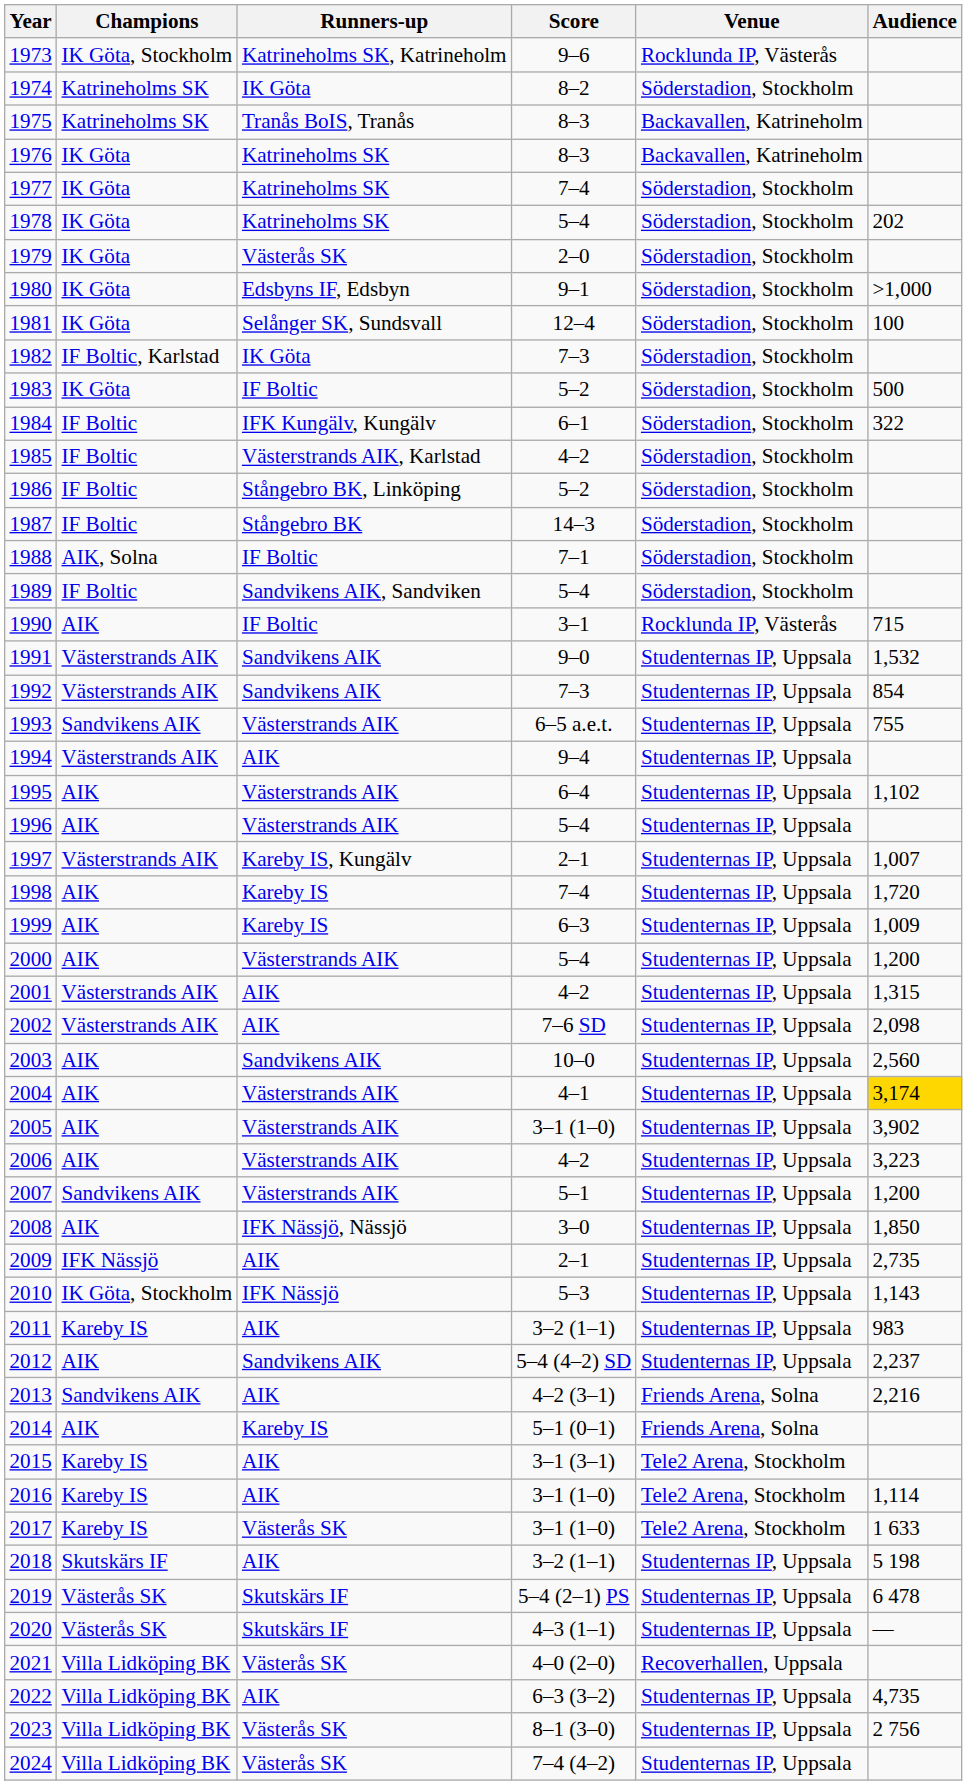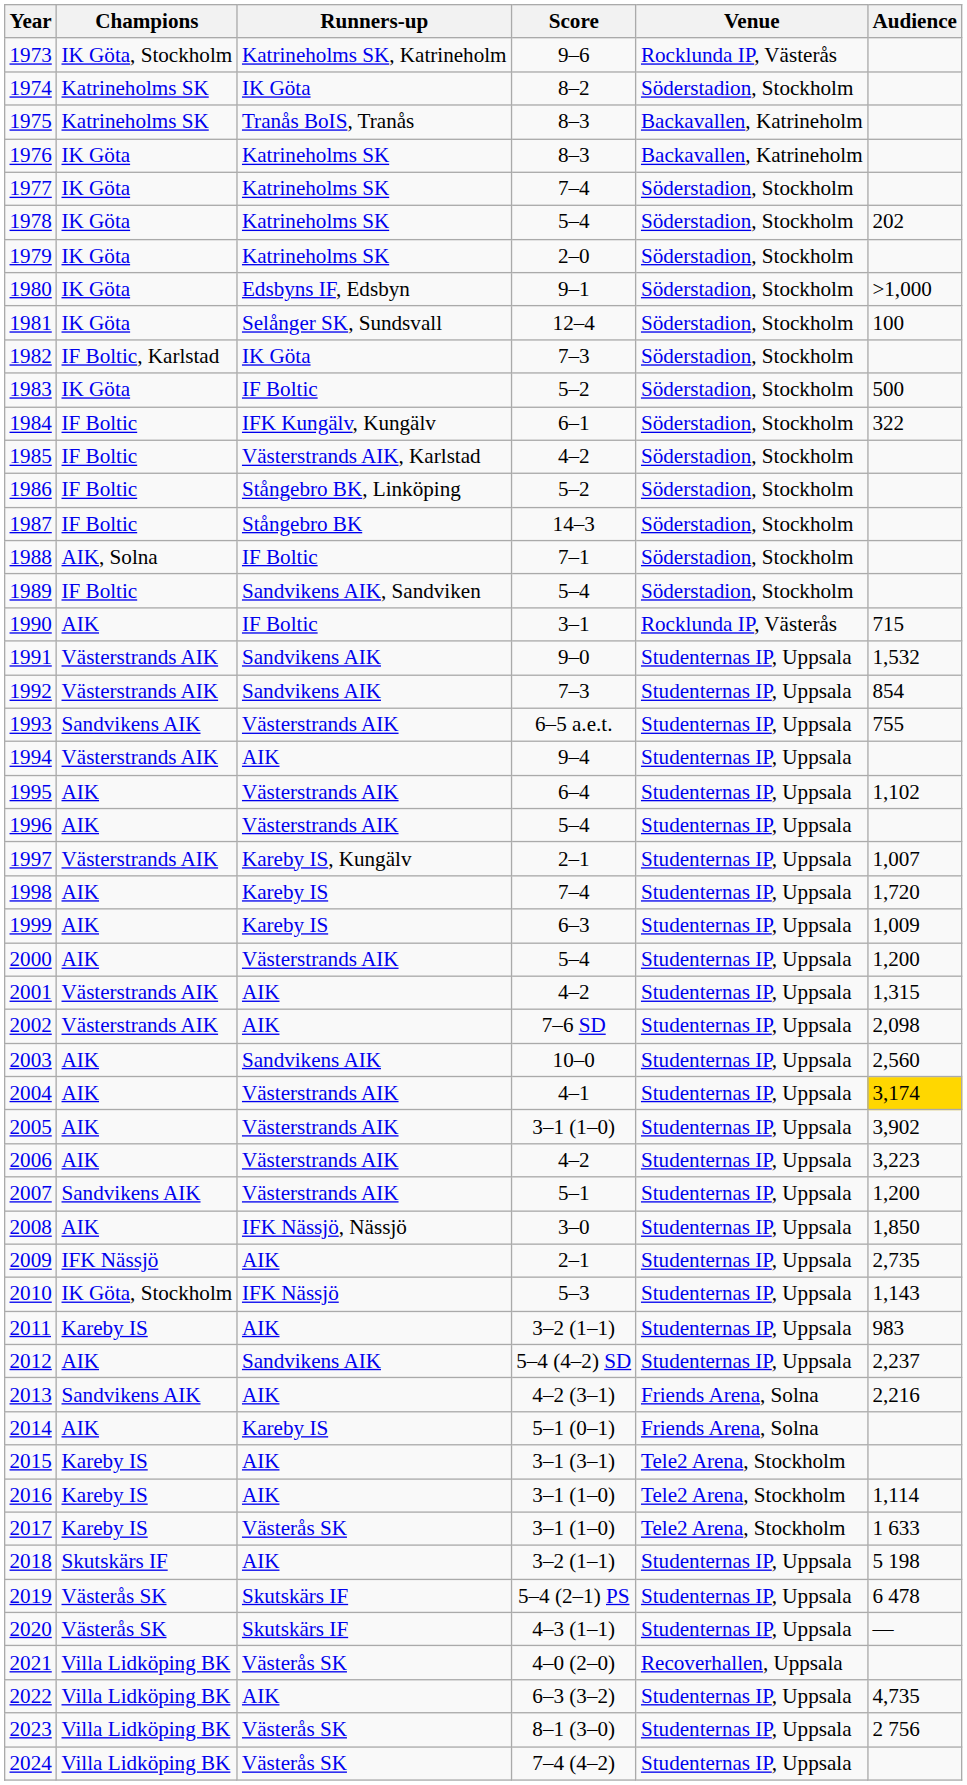1979 | Runners-up: Västerås SK -> Katrineholms SK
